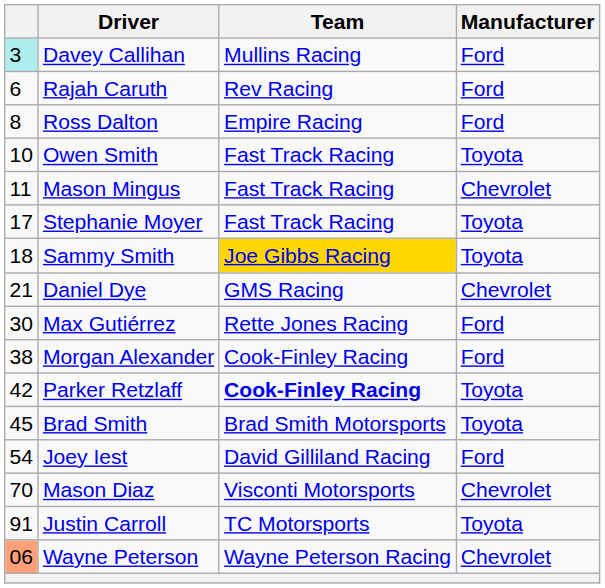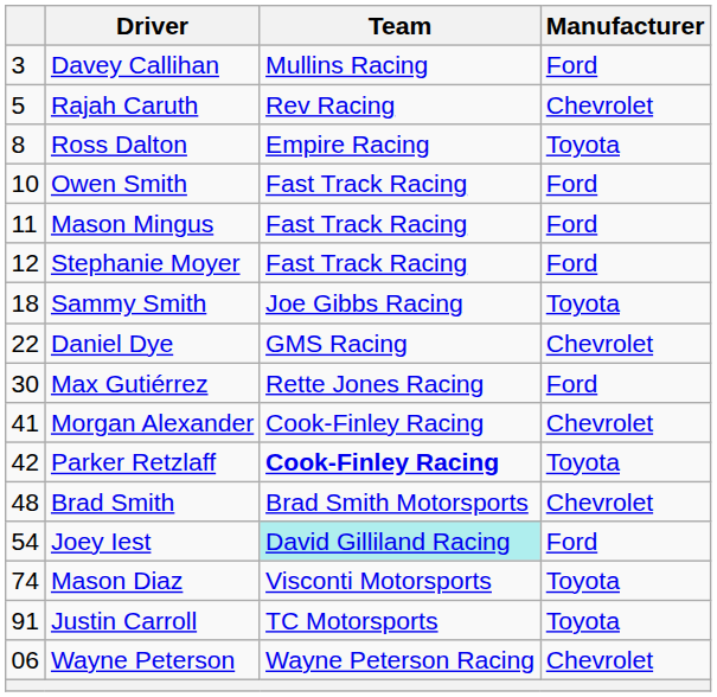Davey Callihan | column 1: paleturquoise background -> no background
Rajah Caruth | column 1: 6 -> 5
Rajah Caruth | Manufacturer: Ford -> Chevrolet
Ross Dalton | Manufacturer: Ford -> Toyota
Owen Smith | Manufacturer: Toyota -> Ford
Mason Mingus | Manufacturer: Chevrolet -> Ford
Stephanie Moyer | column 1: 17 -> 12
Stephanie Moyer | Manufacturer: Toyota -> Ford
Sammy Smith | Team: gold background -> no background
Daniel Dye | column 1: 21 -> 22
Morgan Alexander | column 1: 38 -> 41
Morgan Alexander | Manufacturer: Ford -> Chevrolet
Brad Smith | column 1: 45 -> 48
Brad Smith | Manufacturer: Toyota -> Chevrolet
Joey Iest | Team: no background -> paleturquoise background
Mason Diaz | column 1: 70 -> 74
Mason Diaz | Manufacturer: Chevrolet -> Toyota
Wayne Peterson | column 1: lightsalmon background -> no background
